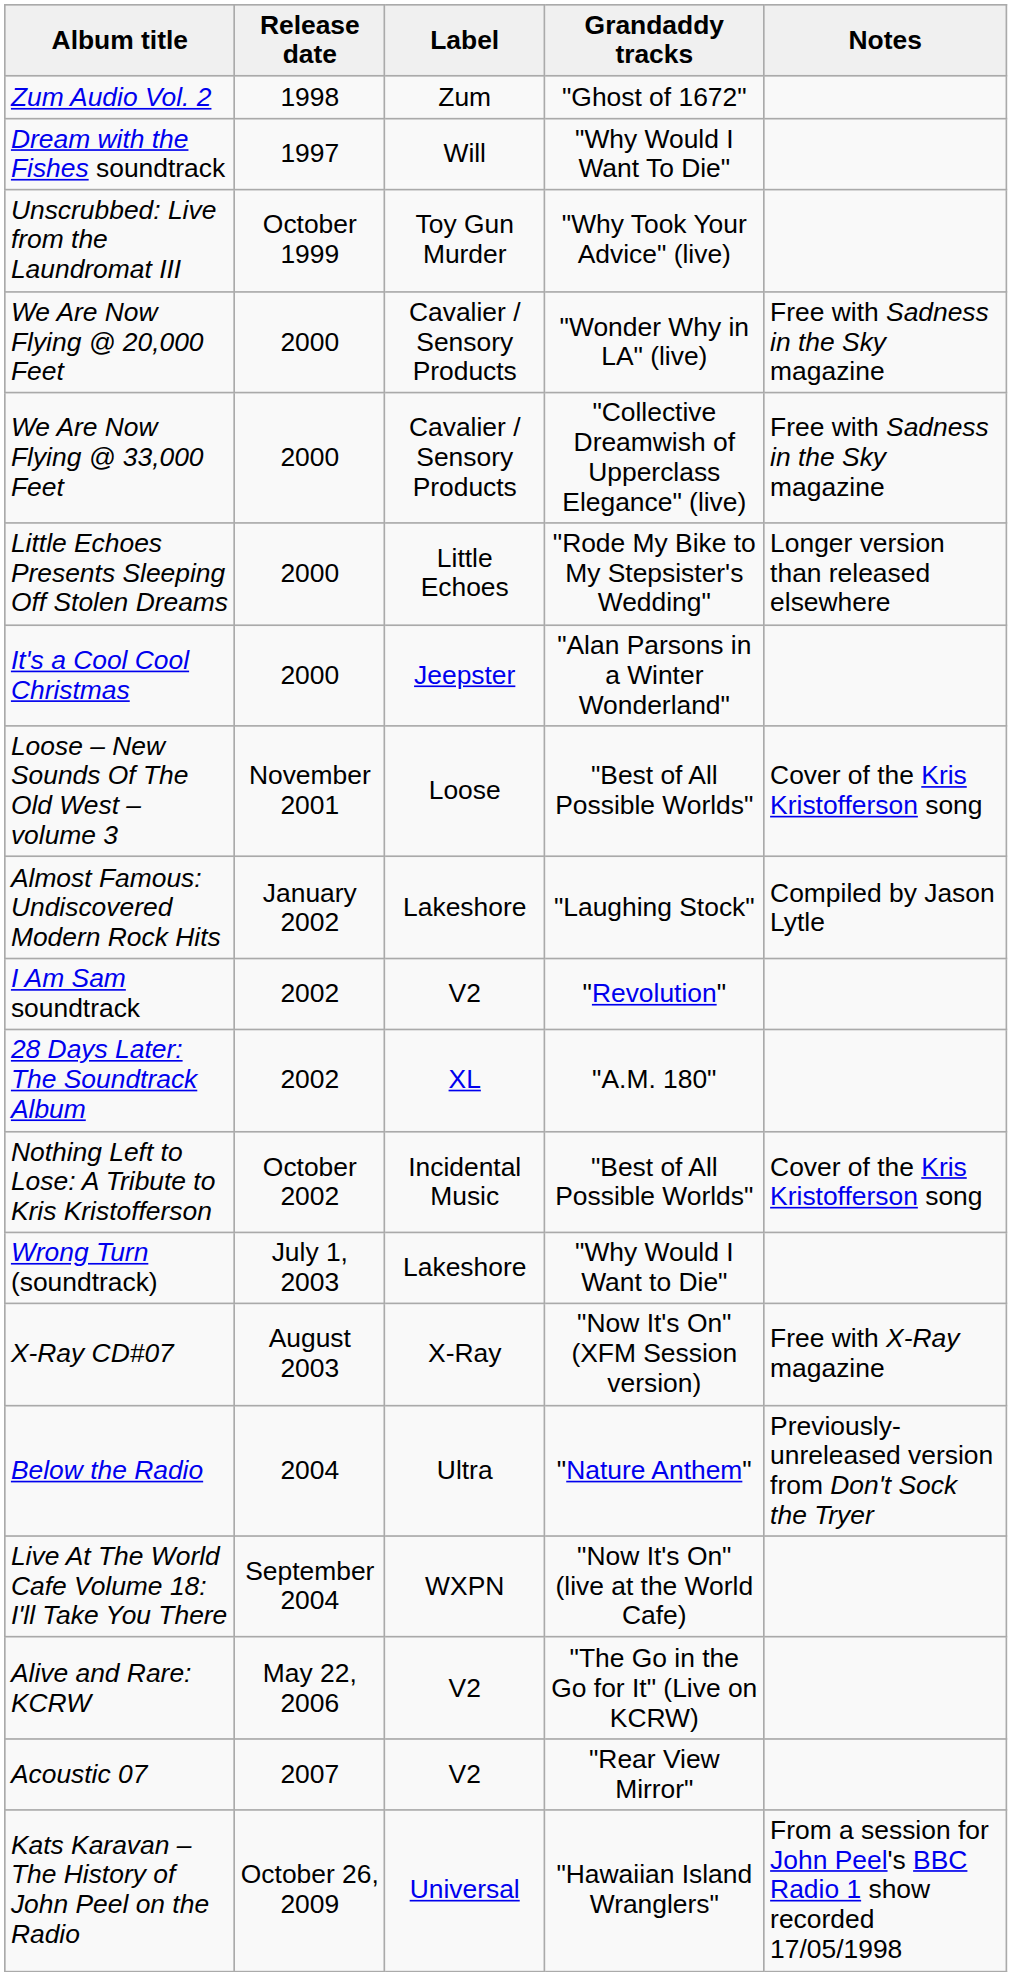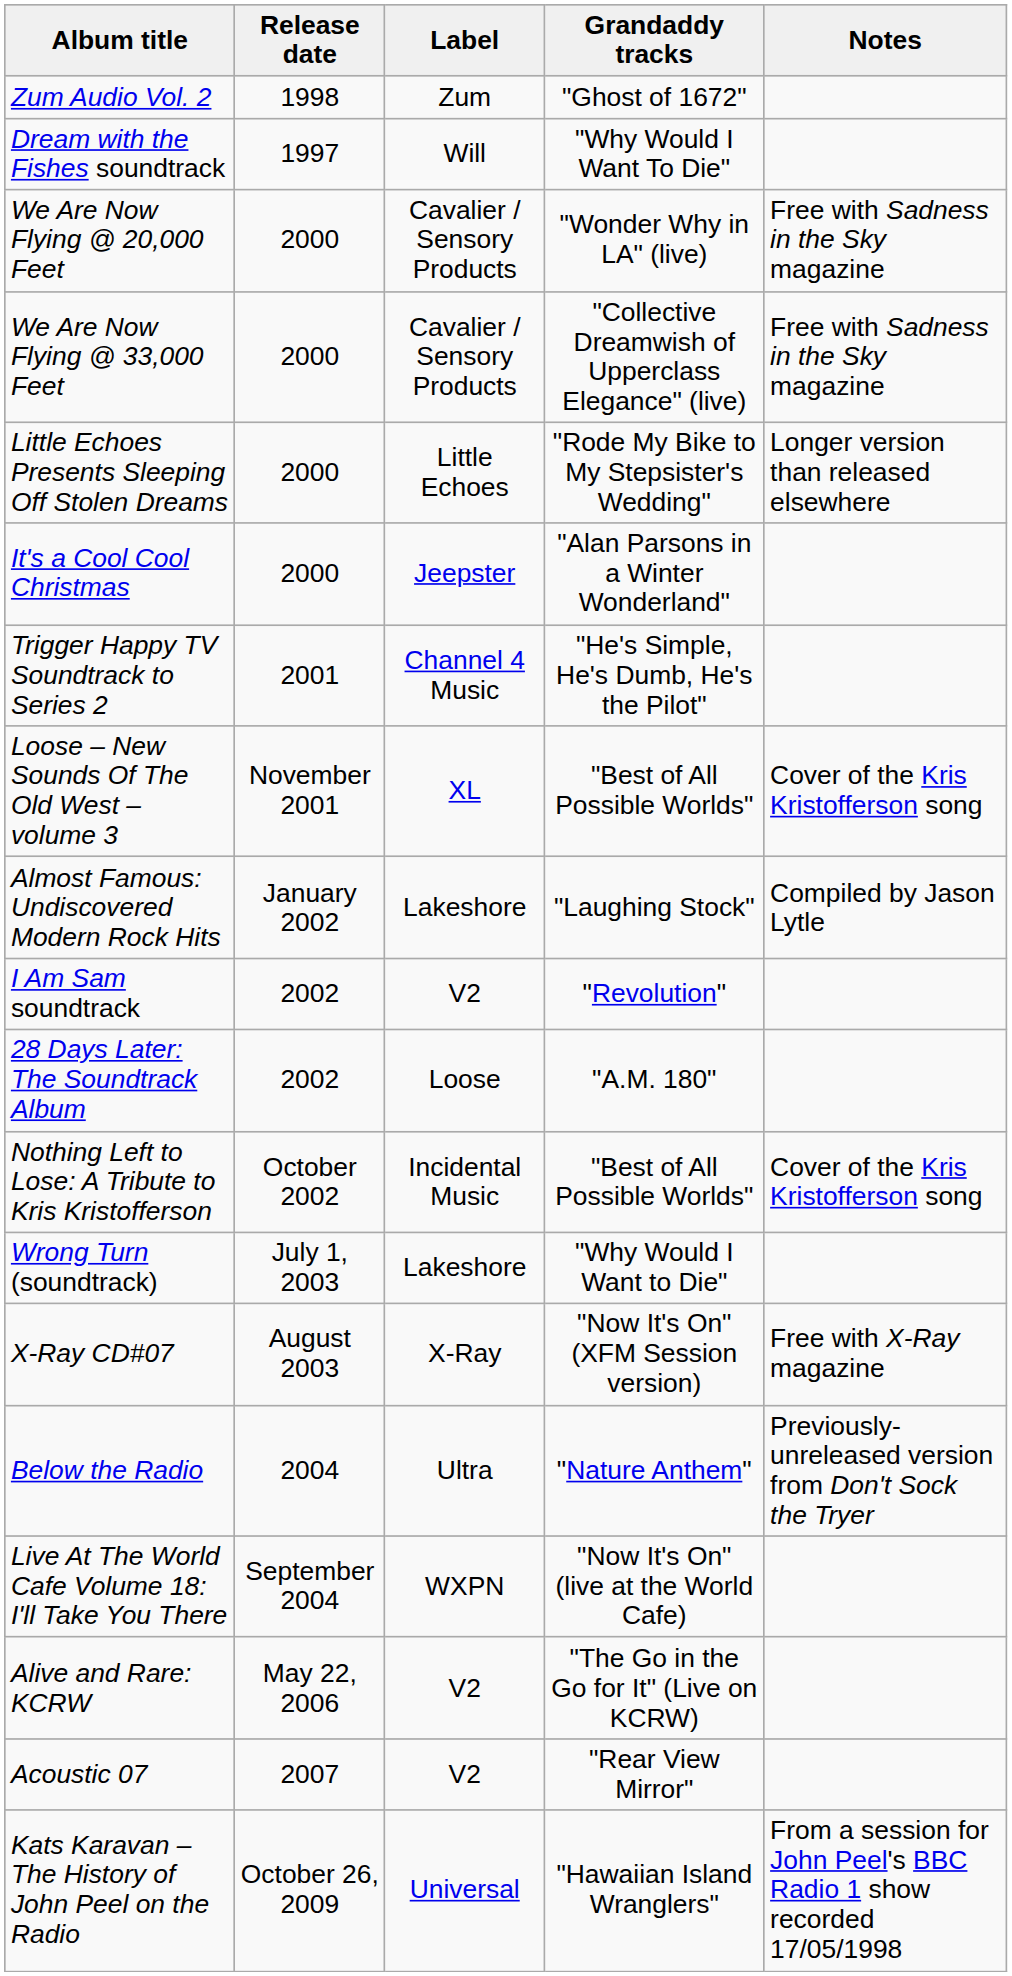- row: Unscrubbed: Live from the Laundromat III | October 1999 | Toy Gun Murder | "Why Took Your Advice" (live)
+ row: Trigger Happy TV Soundtrack to Series 2 | 2001 | Channel 4 Music | "He's Simple, He's Dumb, He's the Pilot"
Loose – New Sounds Of The Old West – volume 3 | Label: Loose -> XL
28 Days Later: The Soundtrack Album | Label: XL -> Loose
